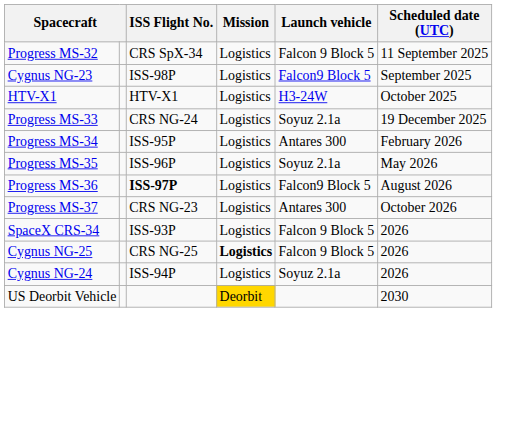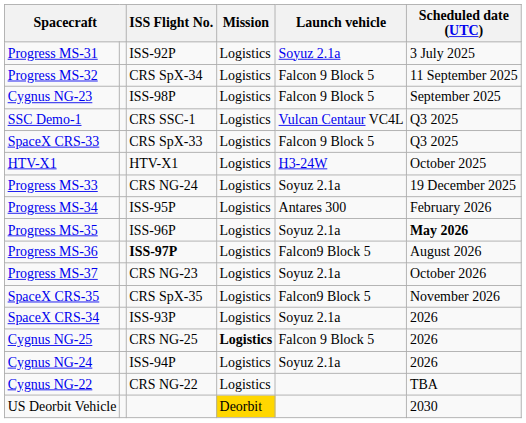+ row: Progress MS-31 | ISS-92P | Logistics | Soyuz 2.1a | 3 July 2025
Cygnus NG-23 | Launch vehicle: Falcon9 Block 5 -> Falcon 9 Block 5
+ row: SSC Demo-1 | CRS SSC-1 | Logistics | Vulcan Centaur VC4L | Q3 2025
+ row: SpaceX CRS-33 | CRS SpX-33 | Logistics | Falcon 9 Block 5 | Q3 2025
Progress MS-35 | Scheduled date (UTC): normal -> bold
Progress MS-37 | Launch vehicle: Antares 300 -> Soyuz 2.1a
+ row: SpaceX CRS-35 | CRS SpX-35 | Logistics | Falcon9 Block 5 | November 2026
SpaceX CRS-34 | Launch vehicle: Falcon 9 Block 5 -> Soyuz 2.1a
+ row: Cygnus NG-22 | CRS NG-22 | Logistics | TBA
